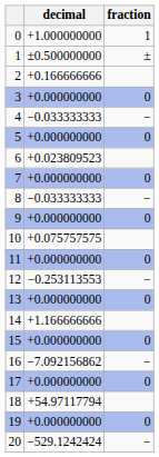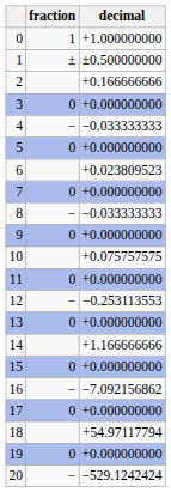columns swapped: fraction <-> decimal
